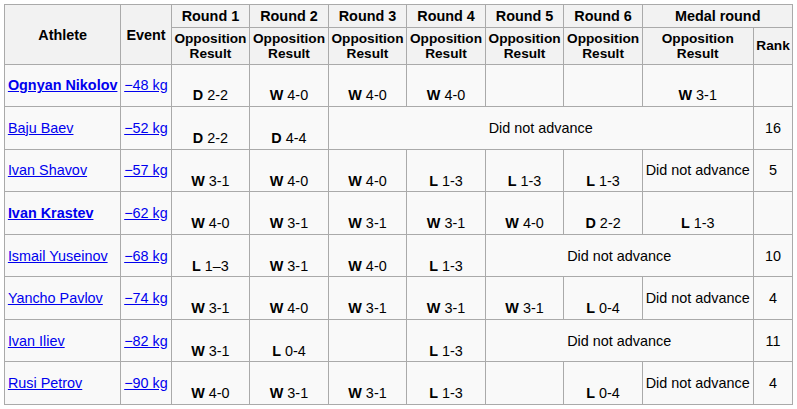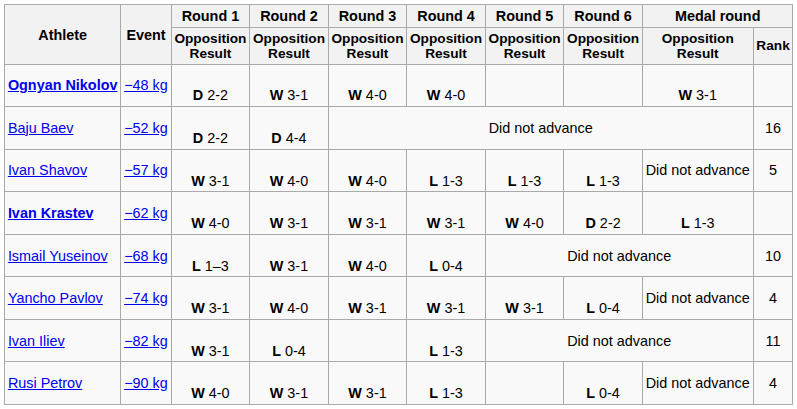Ognyan Nikolov | Round 2 / Opposition Result: W 4-0 -> W 3-1
Ismail Yuseinov | Round 4 / Opposition Result: L 1-3 -> L 0-4
